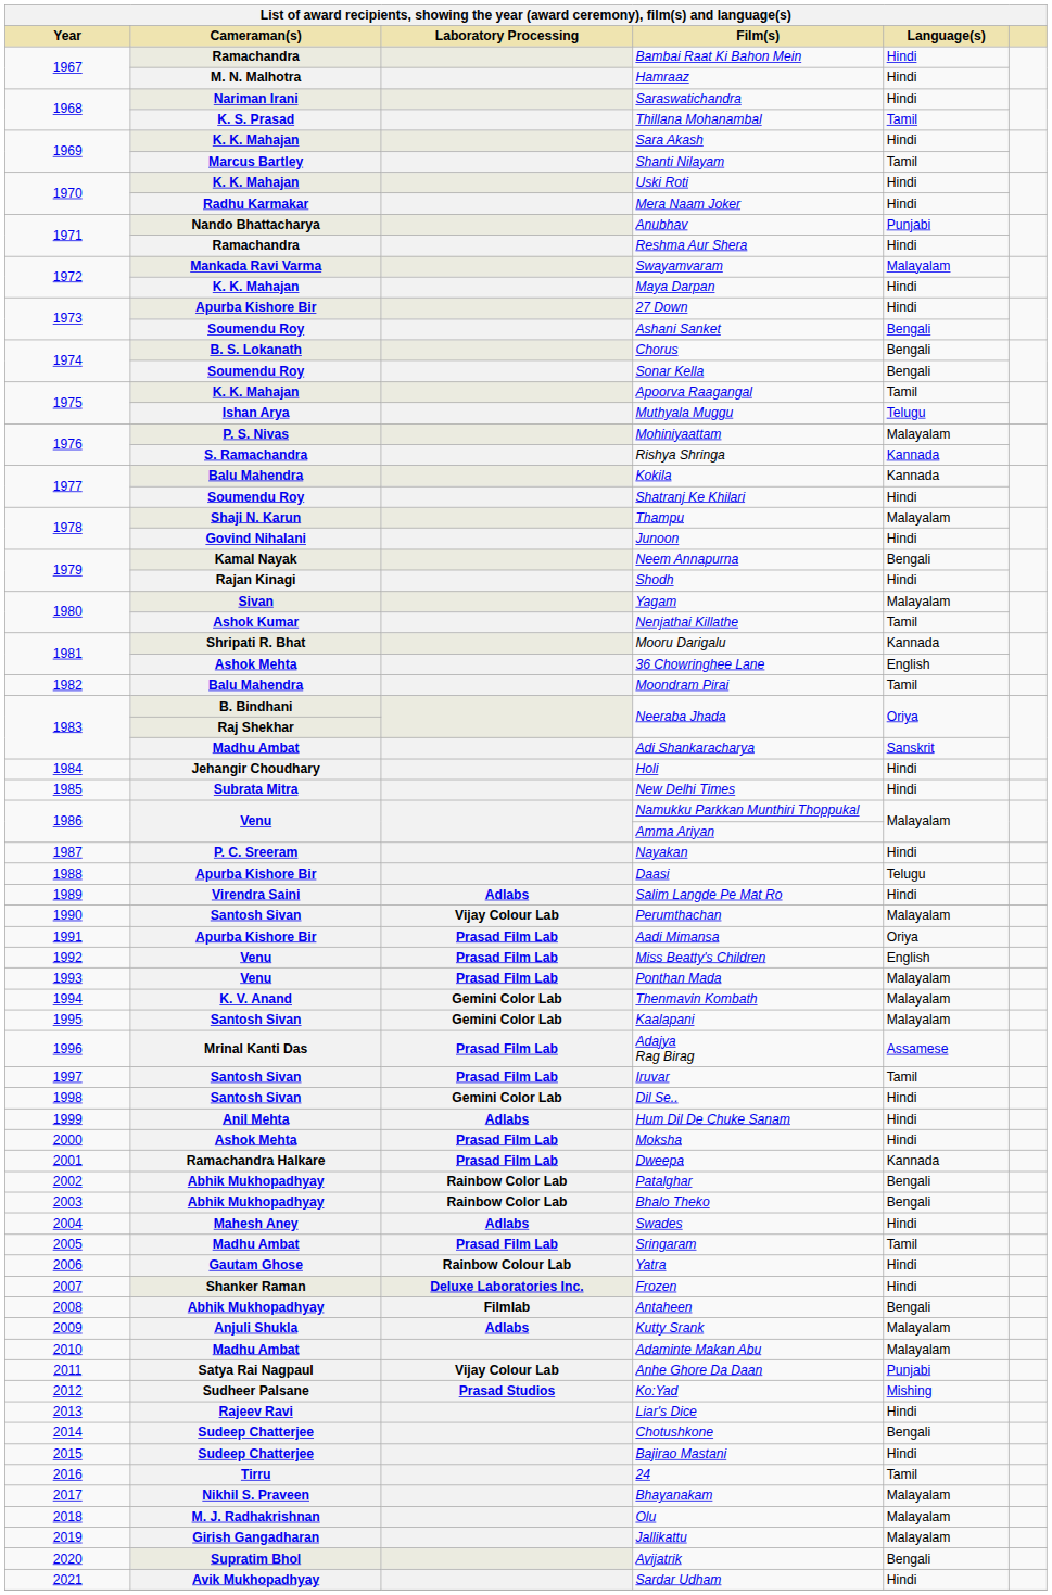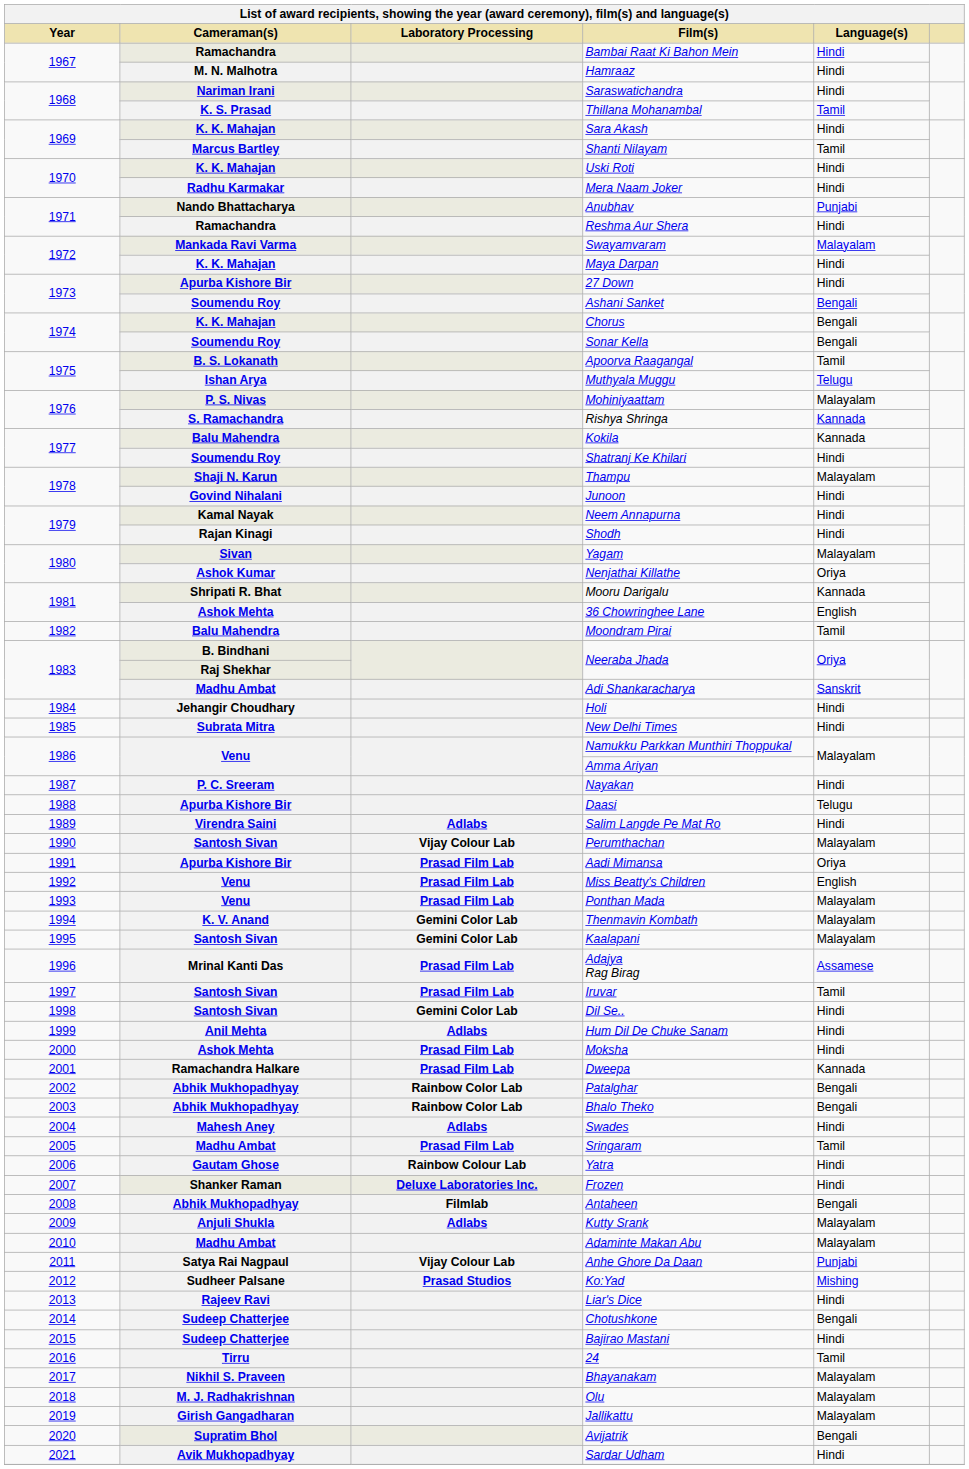Chorus | Cameraman(s): B. S. Lokanath -> K. K. Mahajan
Apoorva Raagangal | Cameraman(s): K. K. Mahajan -> B. S. Lokanath
Neem Annapurna | Language(s): Bengali -> Hindi
Nenjathai Killathe | Language(s): Tamil -> Oriya
